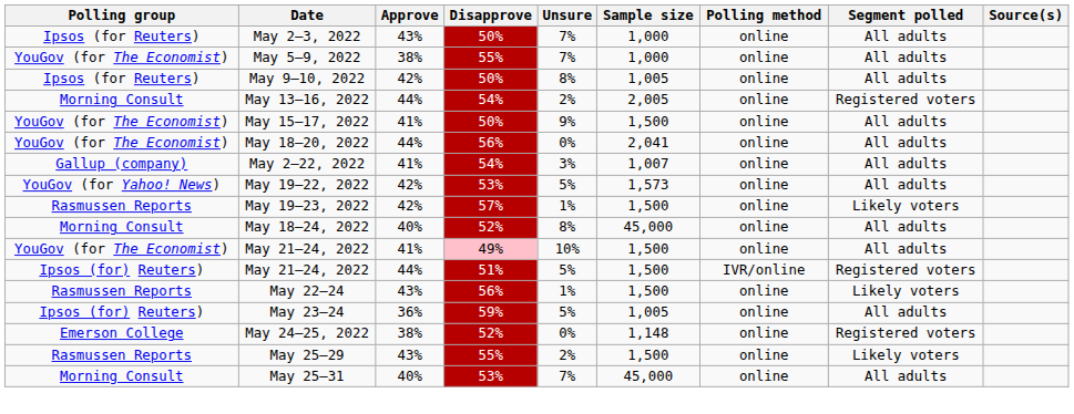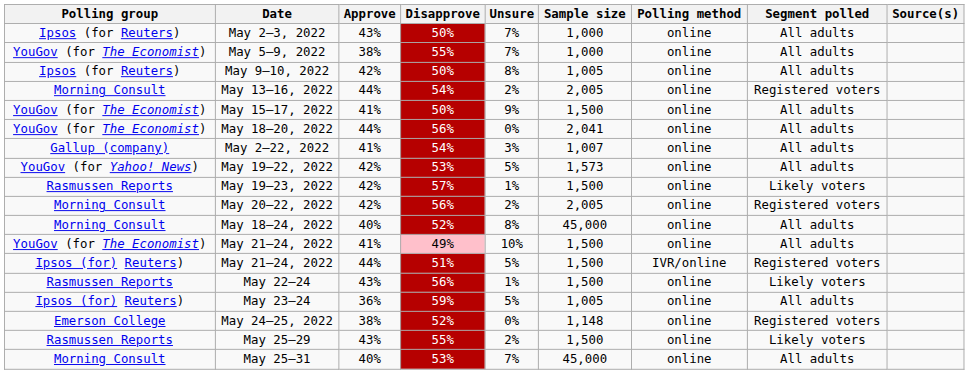+ row: Morning Consult | May 20–22, 2022 | 42% | 56% | 2% | 2,005 | online | Registered voters
